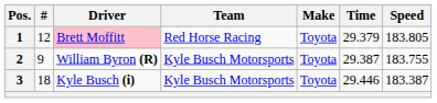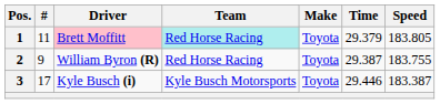1 | #: 12 -> 11
1 | Team: no background -> paleturquoise background
2 | Team: Kyle Busch Motorsports -> Red Horse Racing
3 | #: 18 -> 17
